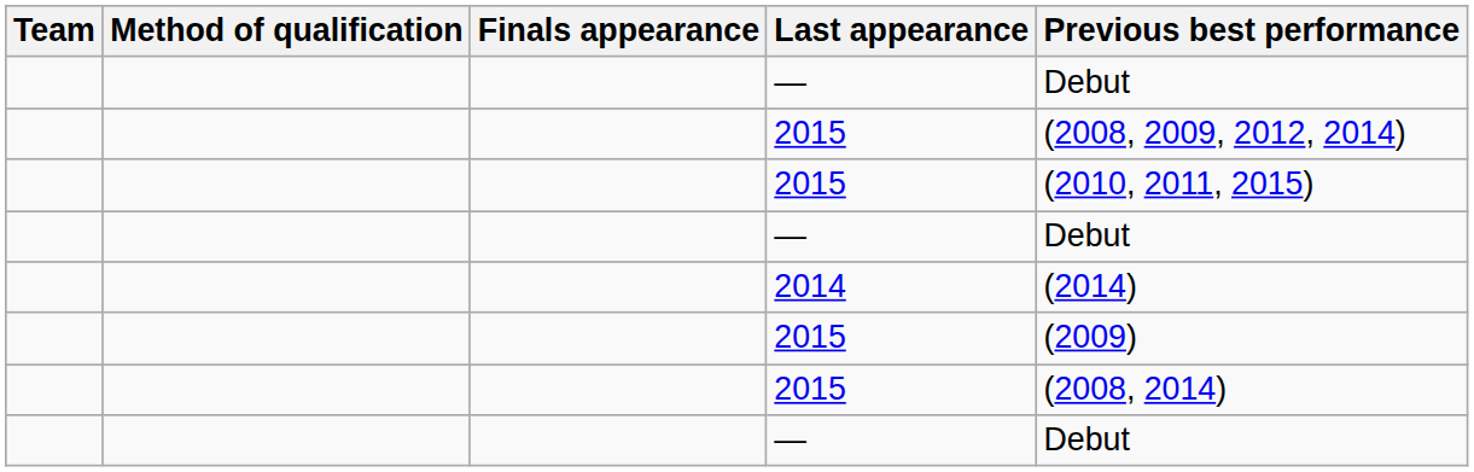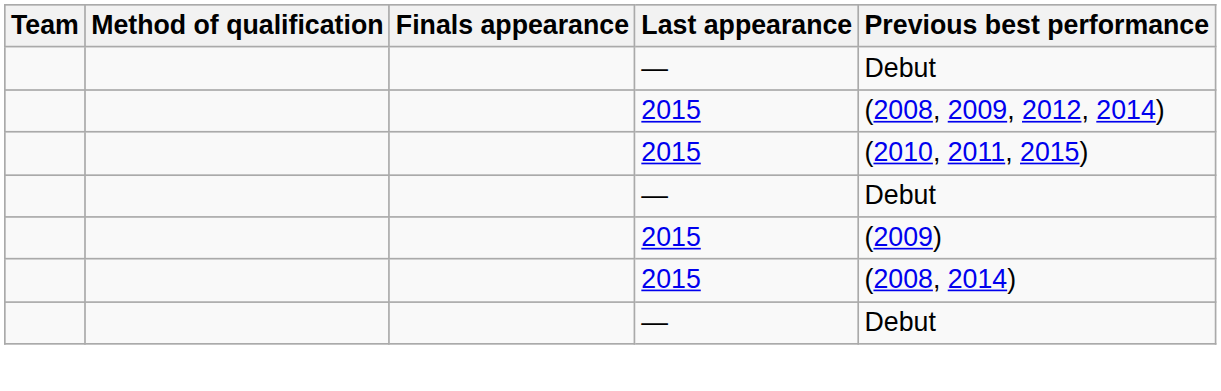- row: 2014 | (2014)
